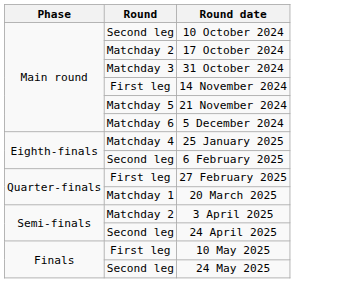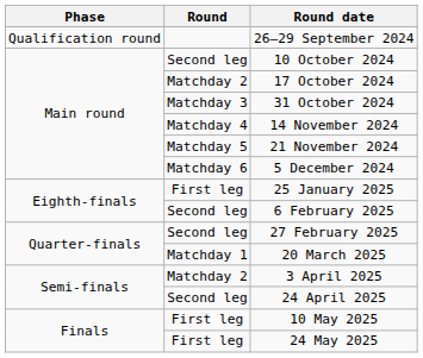+ row: Qualification round | 26–29 September 2024
14 November 2024 | Round: First leg -> Matchday 4
25 January 2025 | Round: Matchday 4 -> First leg
27 February 2025 | Round: First leg -> Second leg
24 May 2025 | Round: Second leg -> First leg
